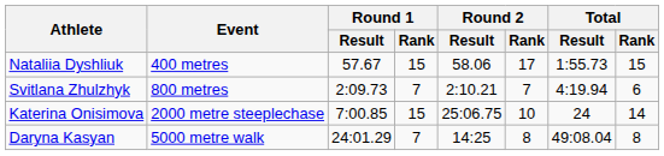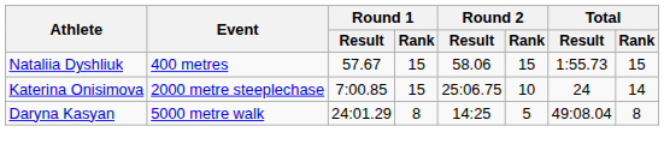Nataliia Dyshliuk | Round 2 / Rank: 17 -> 15
- row: Svitlana Zhulzhyk | 800 metres | 2:09.73 | 7 | 2:10.21 | 7 | 4:19.94 | 6
Daryna Kasyan | Round 1 / Rank: 7 -> 8
Daryna Kasyan | Round 2 / Rank: 8 -> 5
